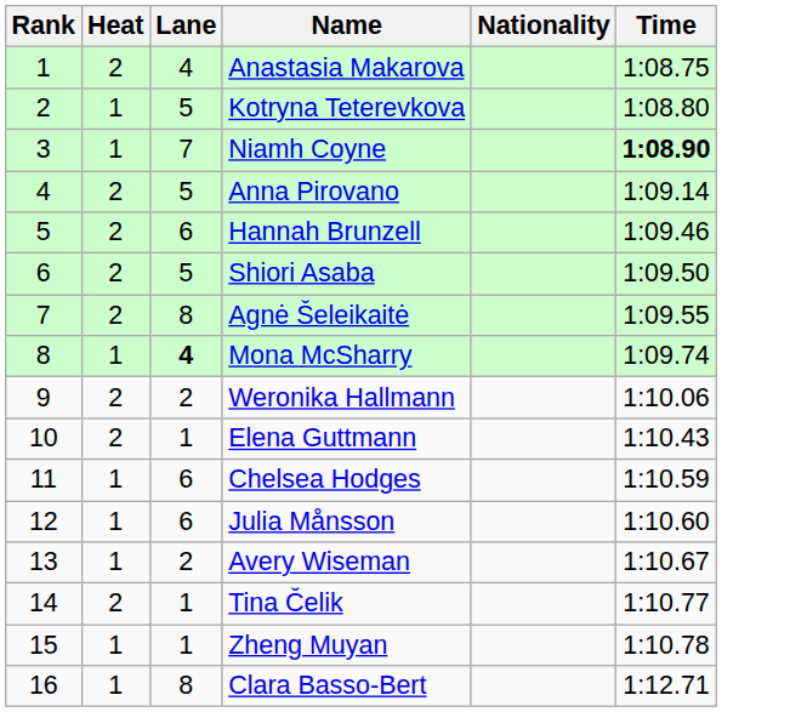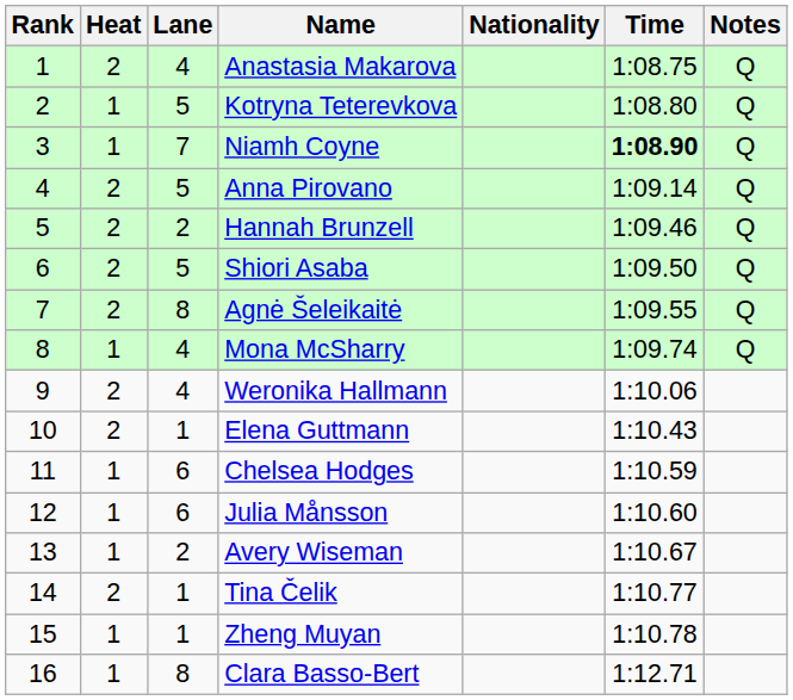+ column: Notes | Q | Q | Q | Q | Q | Q | Q | Q
Hannah Brunzell | Lane: 6 -> 2
Mona McSharry | Lane: bold -> normal
Weronika Hallmann | Lane: 2 -> 4
